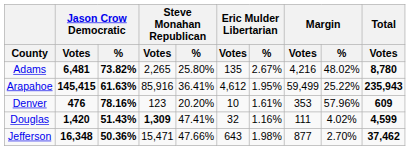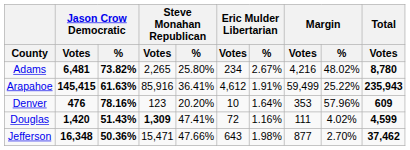Adams | Eric Mulder Libertarian / Votes: 135 -> 234
Arapahoe | Eric Mulder Libertarian / %: 1.95% -> 1.91%
Denver | Eric Mulder Libertarian / %: 1.61% -> 1.64%
Douglas | Eric Mulder Libertarian / Votes: 32 -> 72
